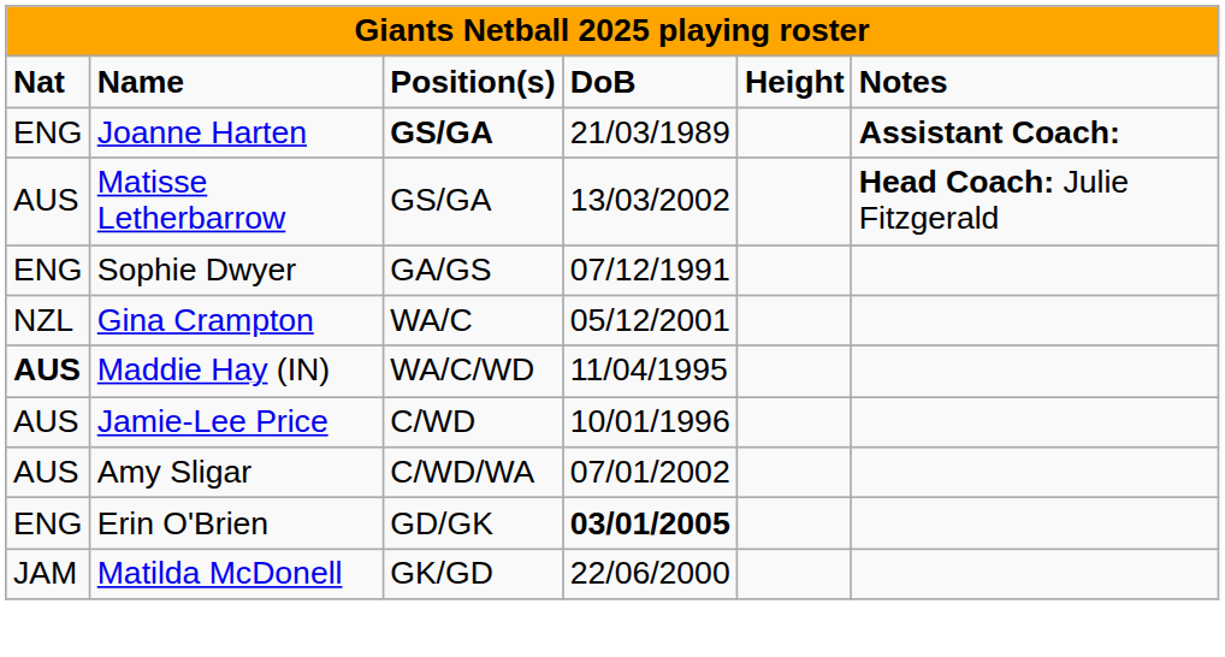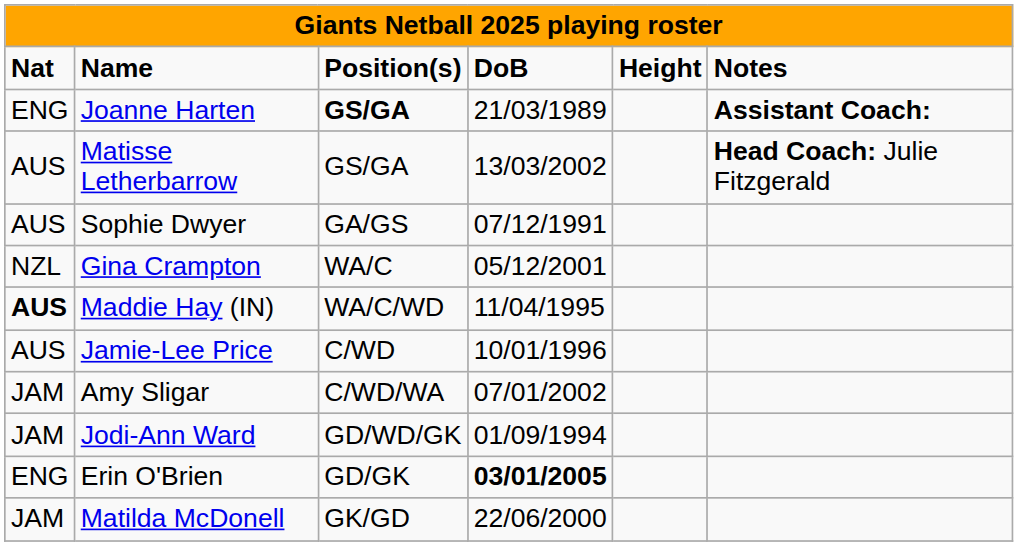Sophie Dwyer | Nat: ENG -> AUS
Amy Sligar | Nat: AUS -> JAM
+ row: JAM | Jodi-Ann Ward | GD/WD/GK | 01/09/1994
